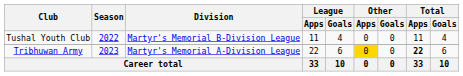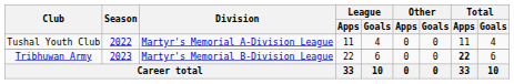Tushal Youth Club | Division: Martyr's Memorial B-Division League -> Martyr's Memorial A-Division League
Tribhuwan Army | Division: Martyr's Memorial A-Division League -> Martyr's Memorial B-Division League
Tribhuwan Army | Other / Apps: gold background -> no background
